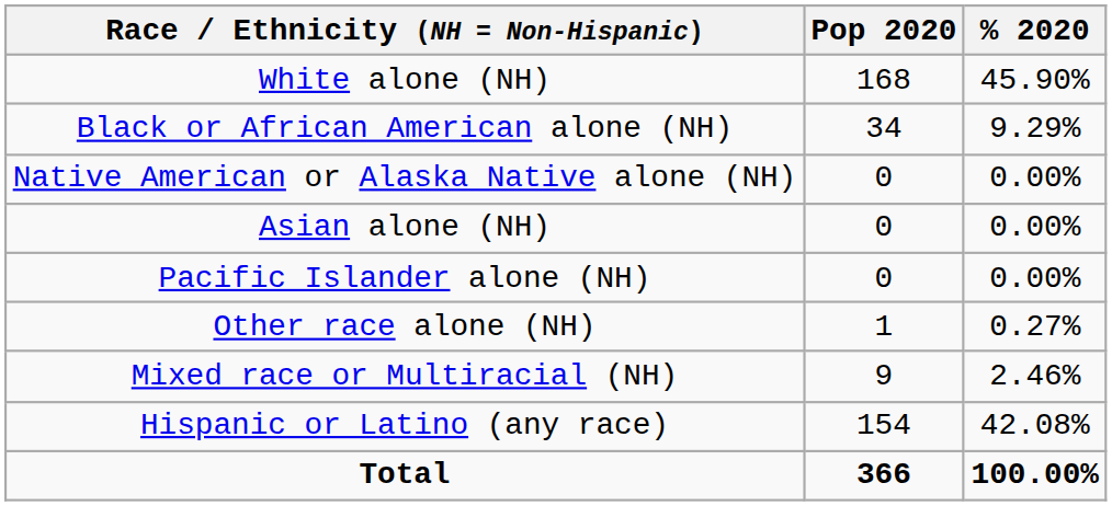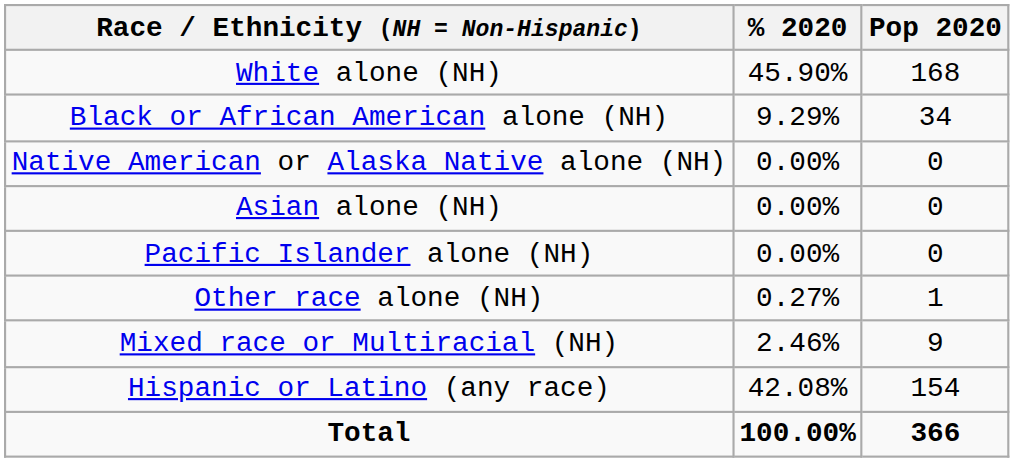columns swapped: Pop 2020 <-> % 2020
